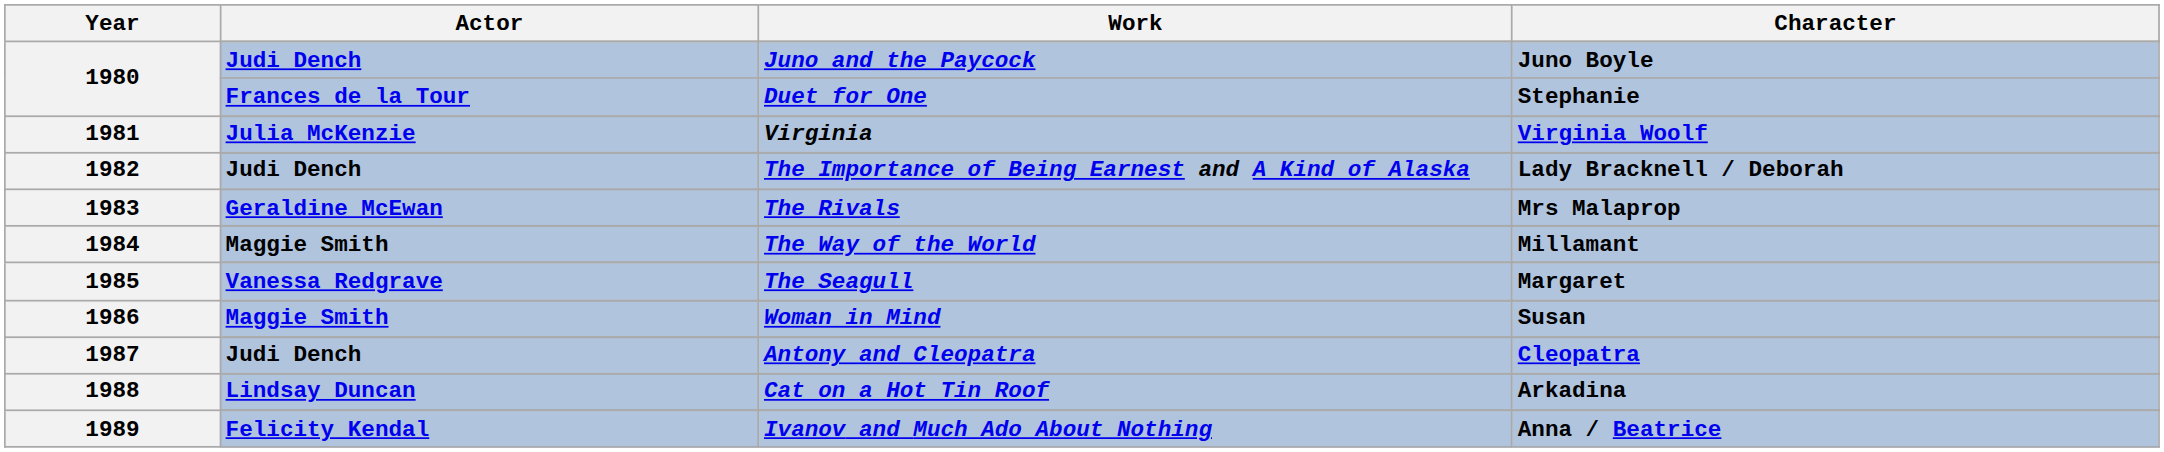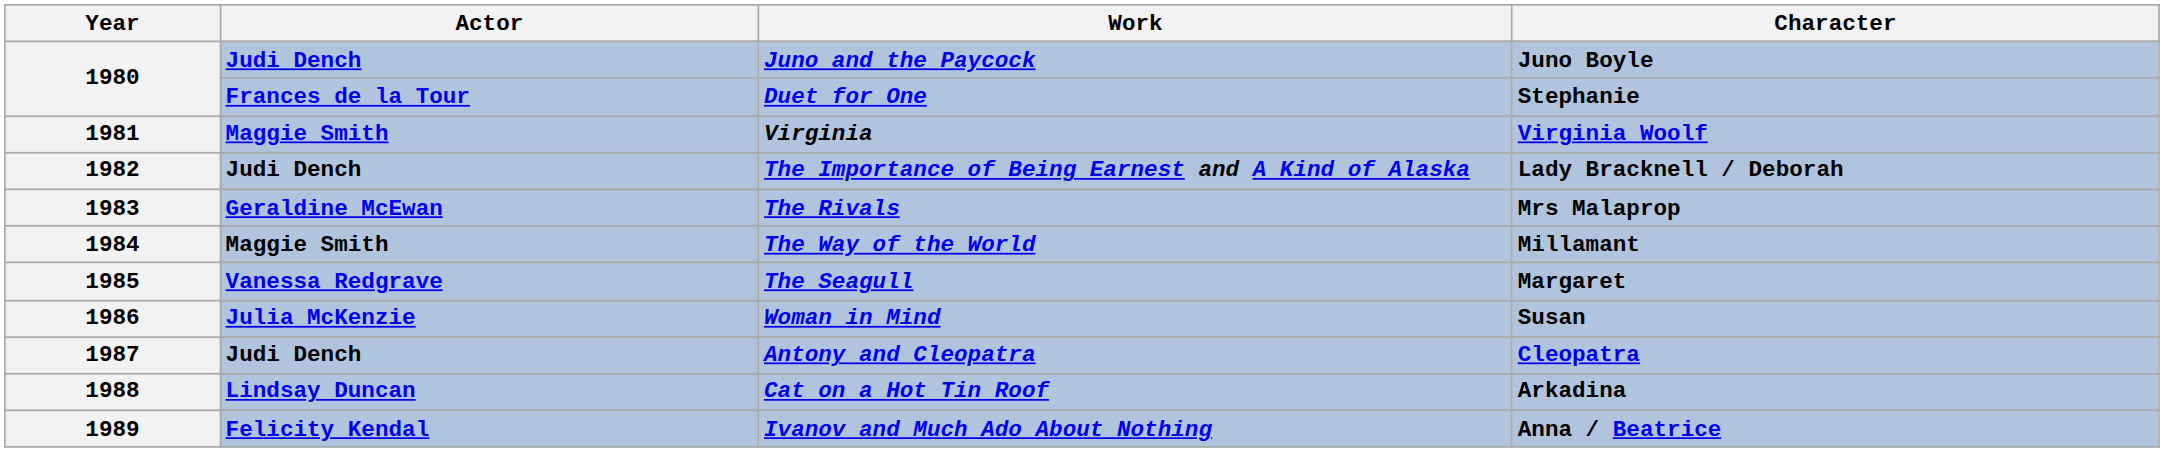Virginia | Actor: Julia McKenzie -> Maggie Smith
Woman in Mind | Actor: Maggie Smith -> Julia McKenzie
